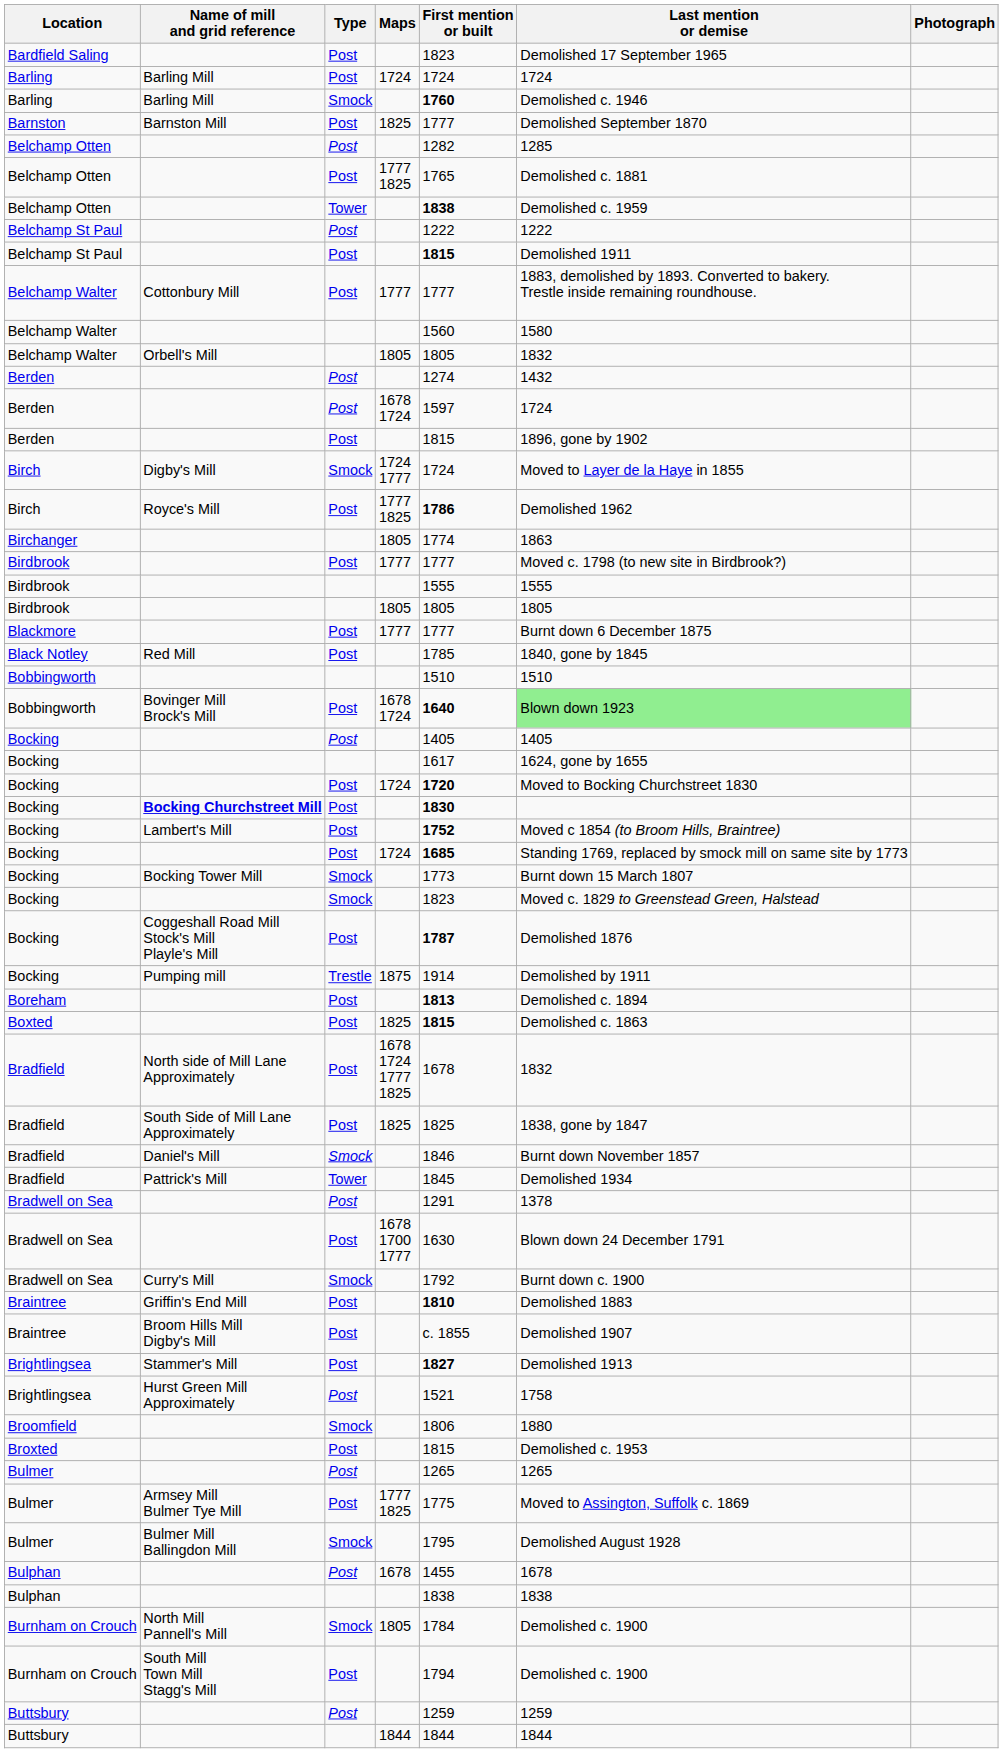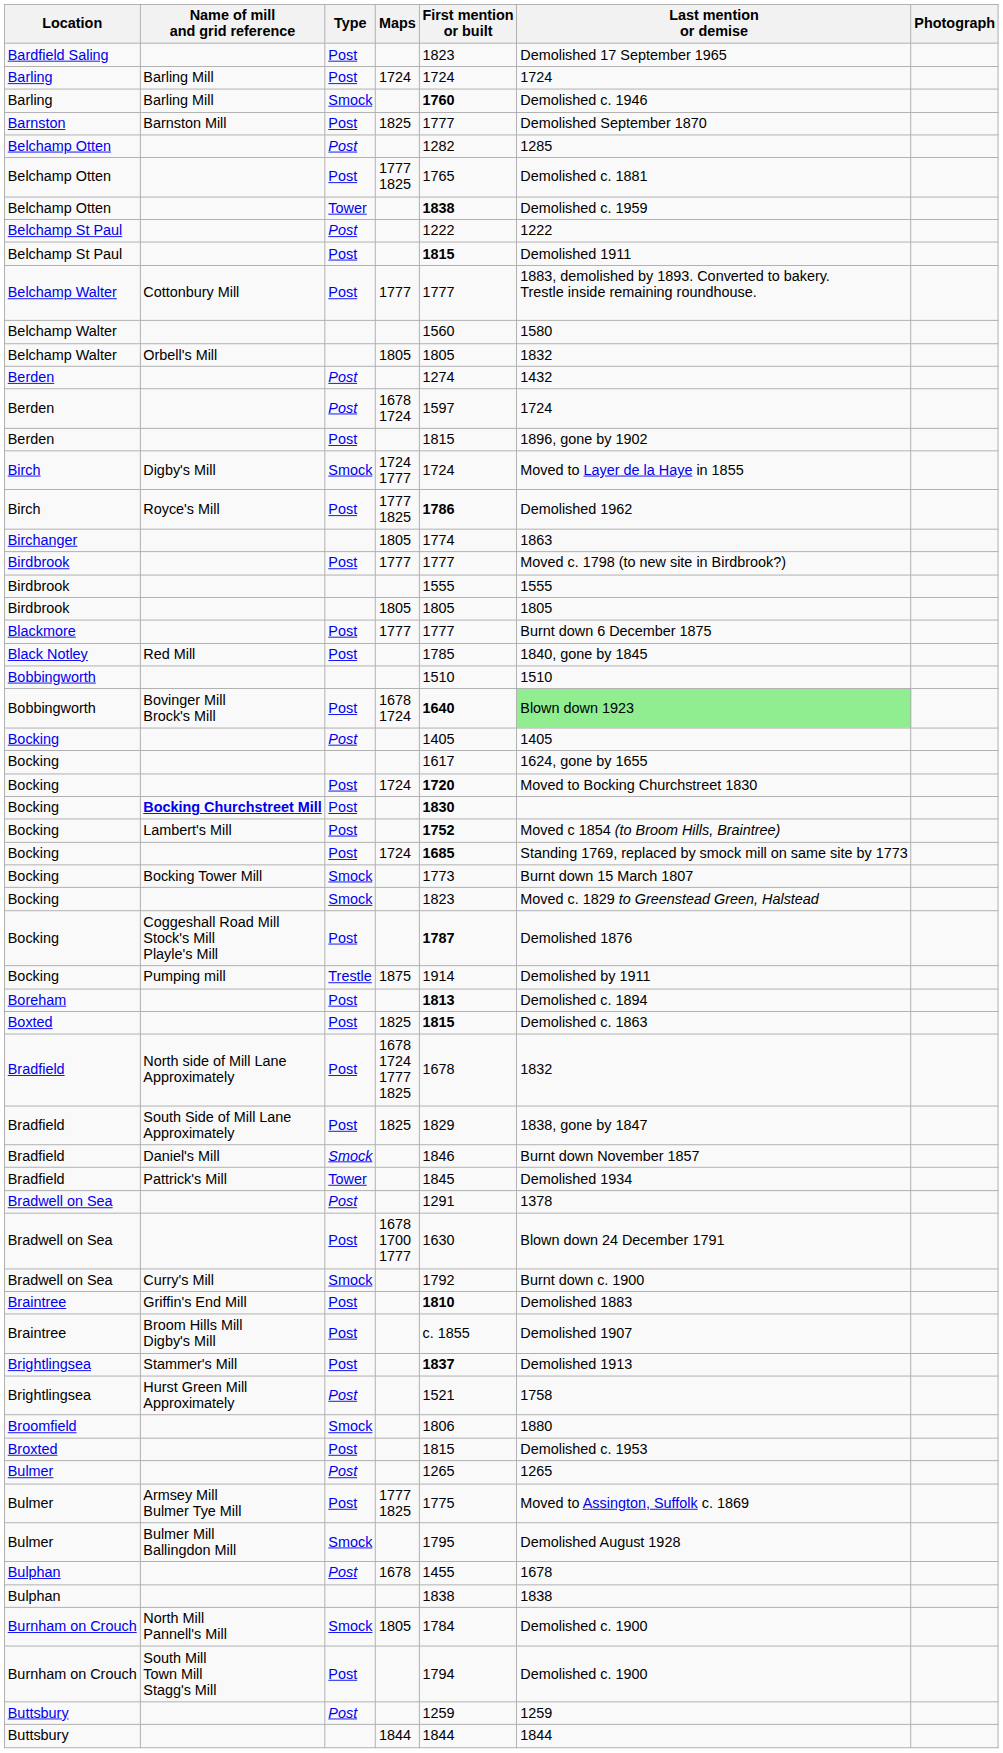South Side of Mill Lane Approximately | First mention or built: 1825 -> 1829
Stammer's Mill | First mention or built: 1827 -> 1837
